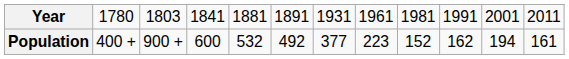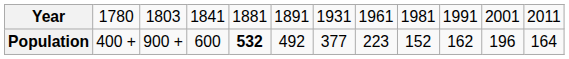Population | column 5: normal -> bold
Population | column 11: 194 -> 196
Population | column 12: 161 -> 164
